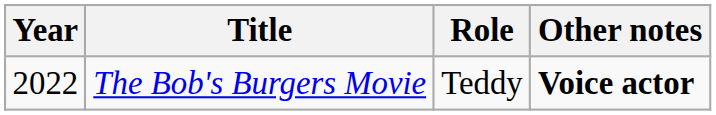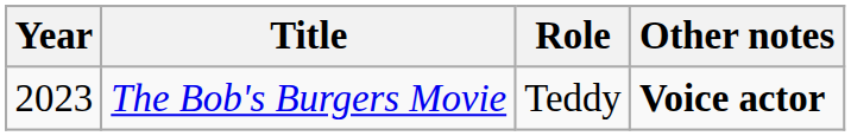The Bob's Burgers Movie | Year: 2022 -> 2023
